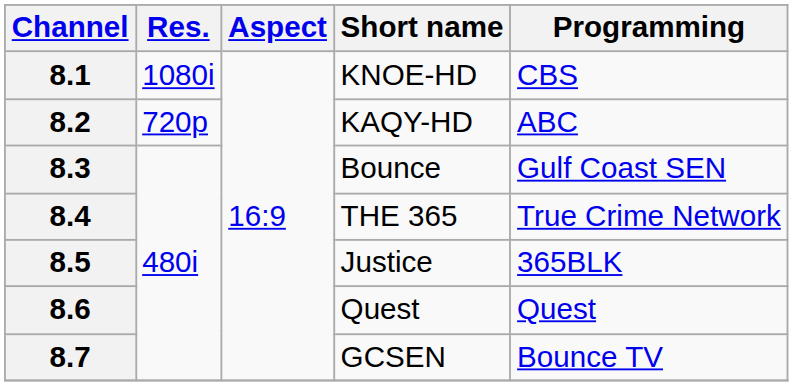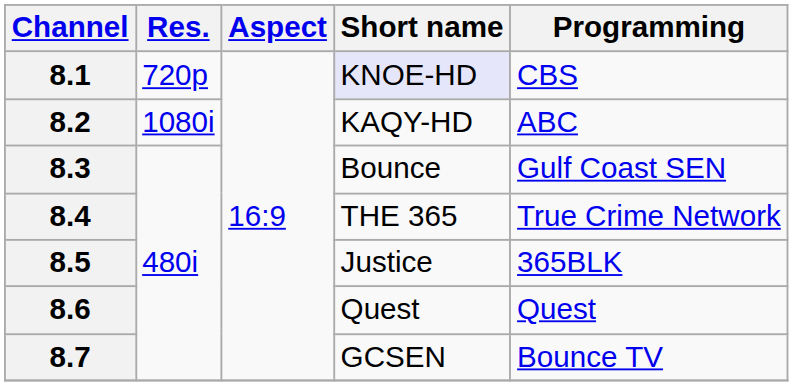8.1 | Res.: 1080i -> 720p
8.1 | Short name: no background -> lavender background
8.2 | Res.: 720p -> 1080i
